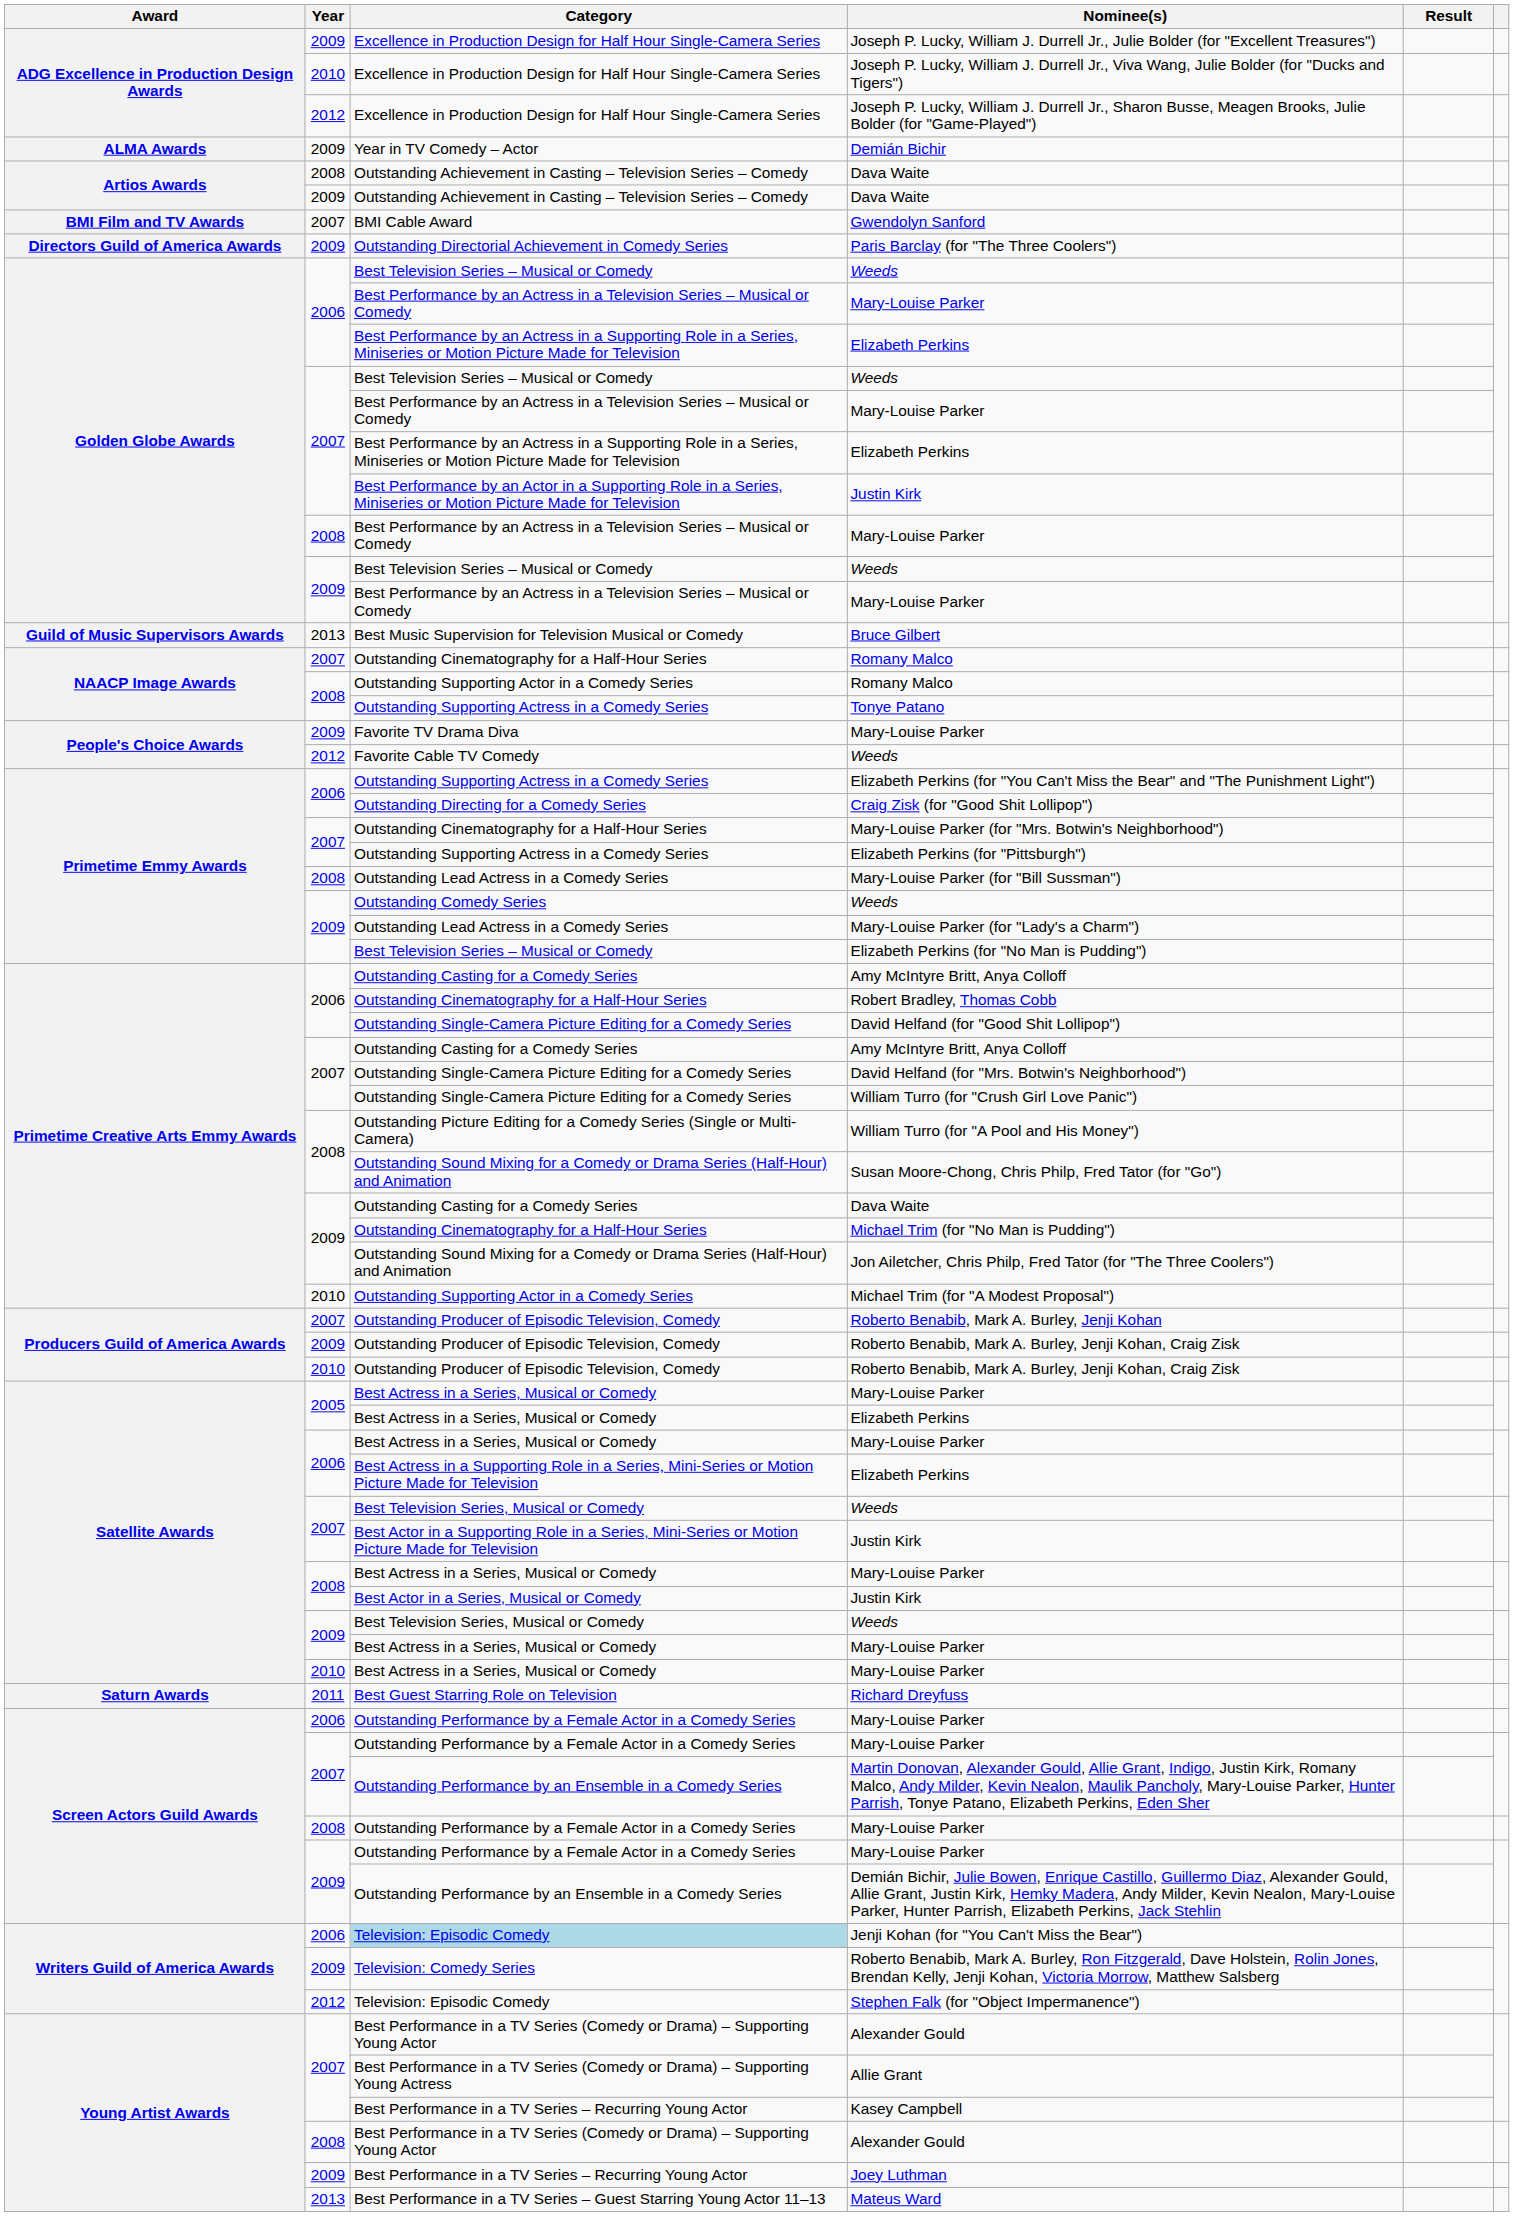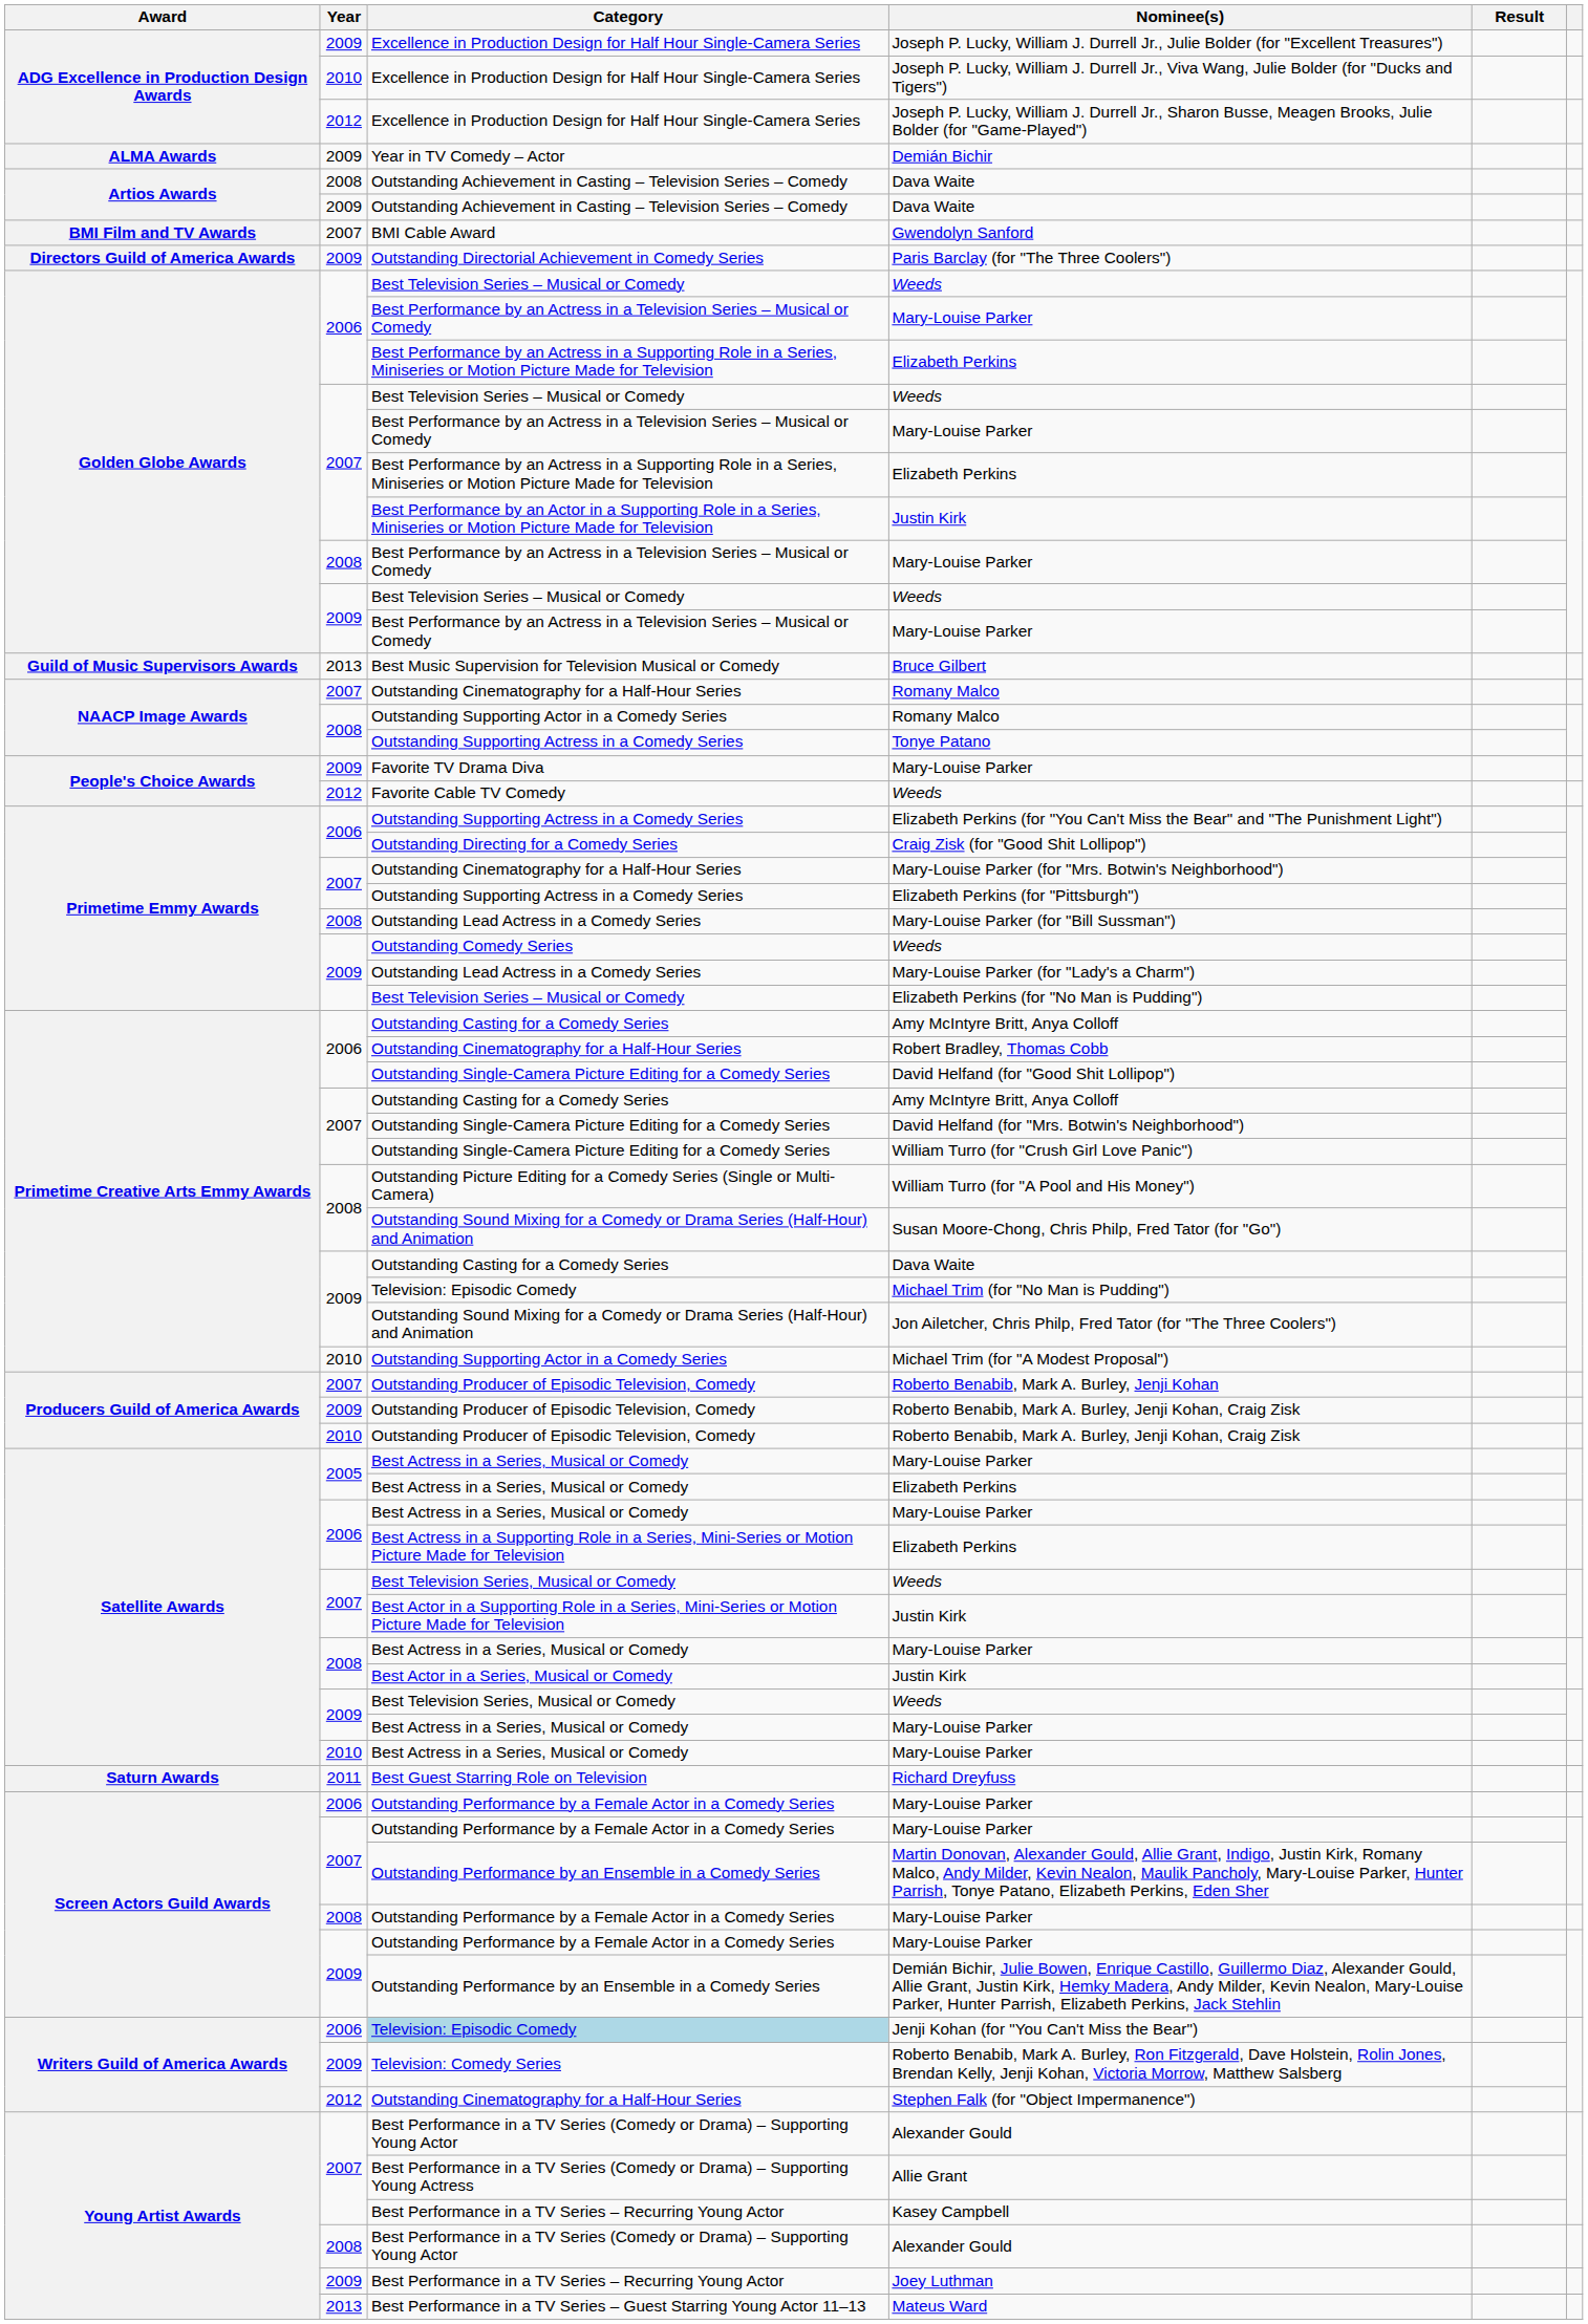Michael Trim (for "No Man is Pudding") | Category: Outstanding Cinematography for a Half-Hour Series -> Television: Episodic Comedy
Stephen Falk (for "Object Impermanence") | Category: Television: Episodic Comedy -> Outstanding Cinematography for a Half-Hour Series
